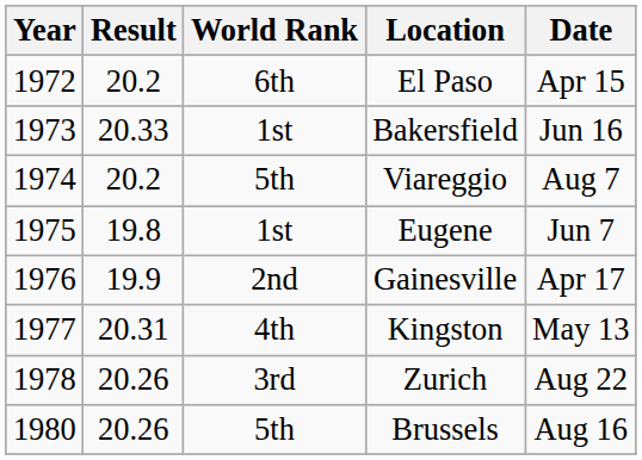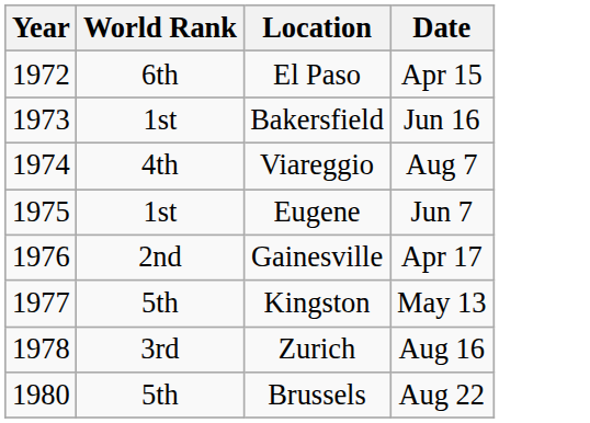- column: Result | 20.2 | 20.33 | 20.2 | 19.8 | 19.9 | 20.31 | 20.26 | 20.26
Viareggio | World Rank: 5th -> 4th
Kingston | World Rank: 4th -> 5th
Zurich | Date: Aug 22 -> Aug 16
Brussels | Date: Aug 16 -> Aug 22
